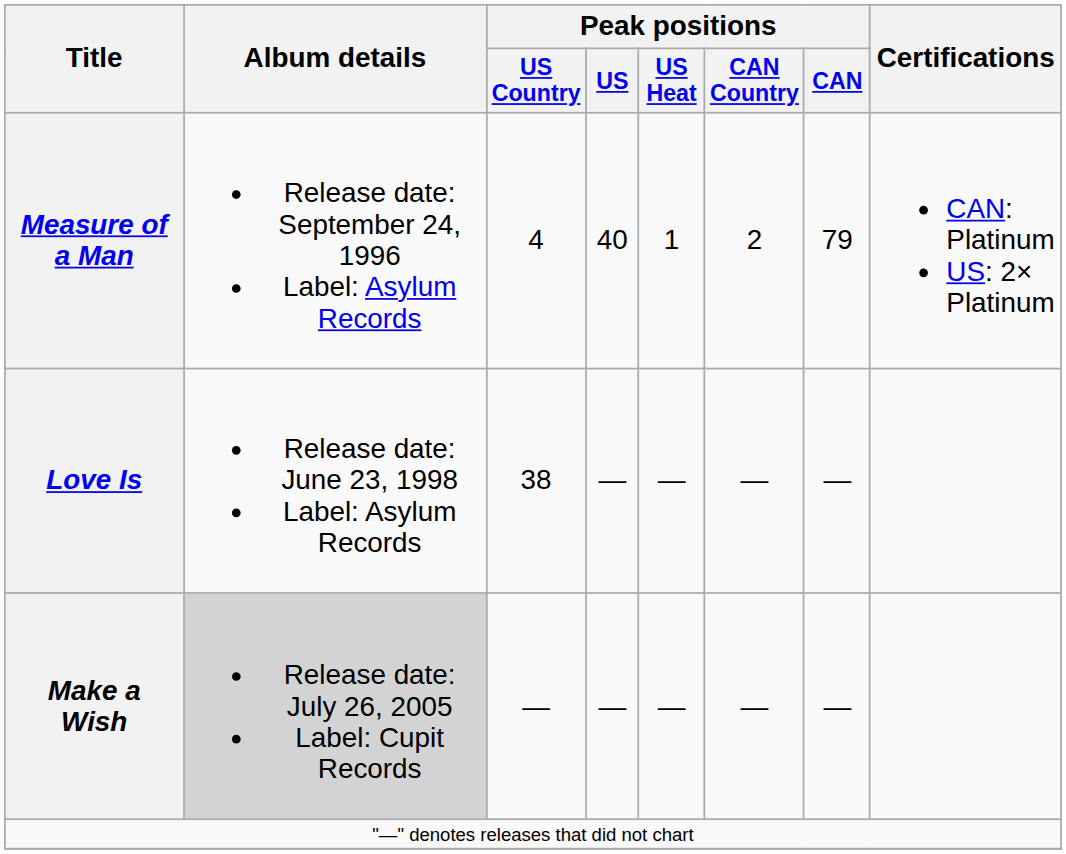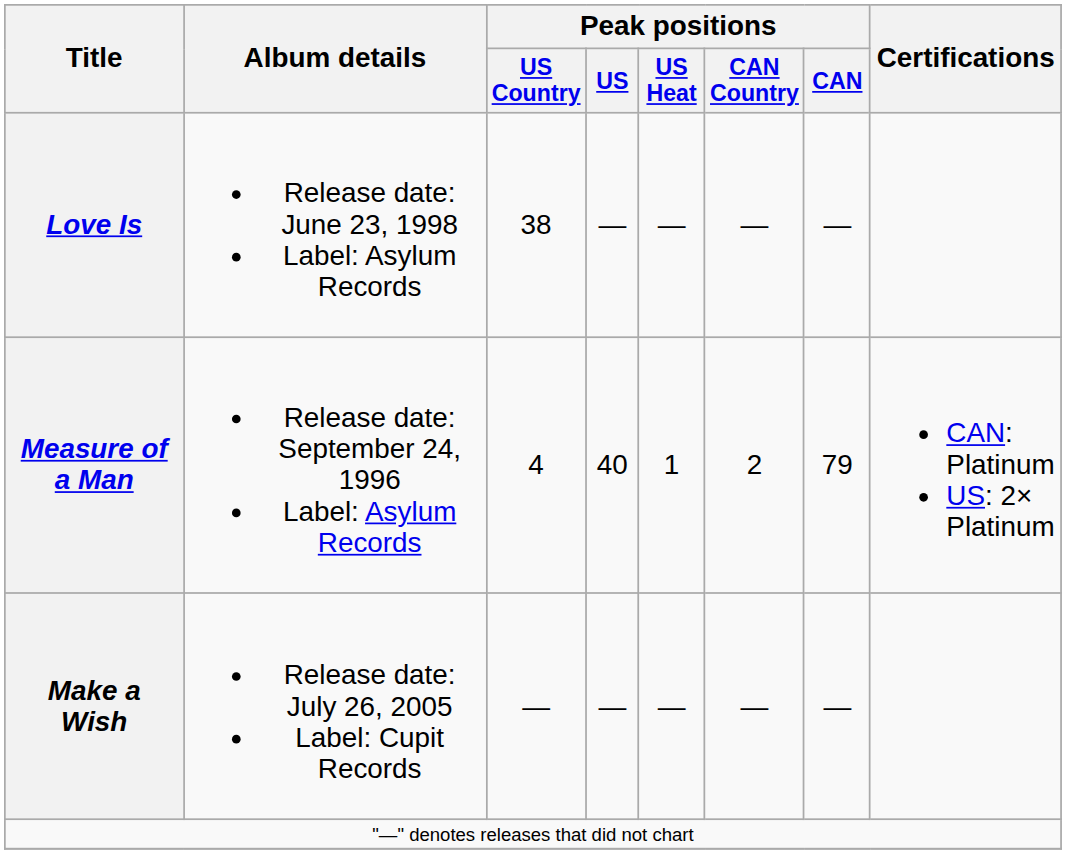rows swapped: Measure of a Man <-> Love Is
Make a Wish | Album details: lightgrey background -> no background
